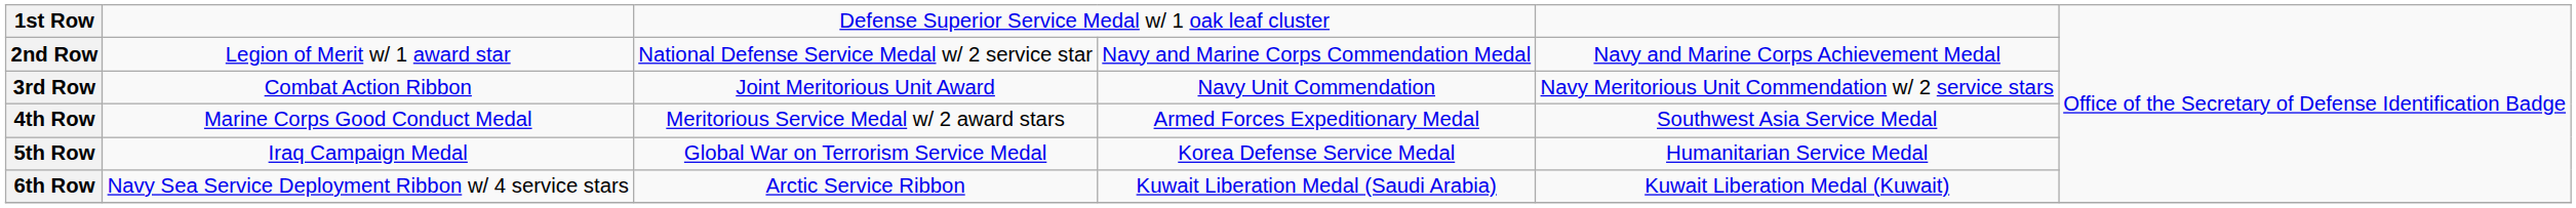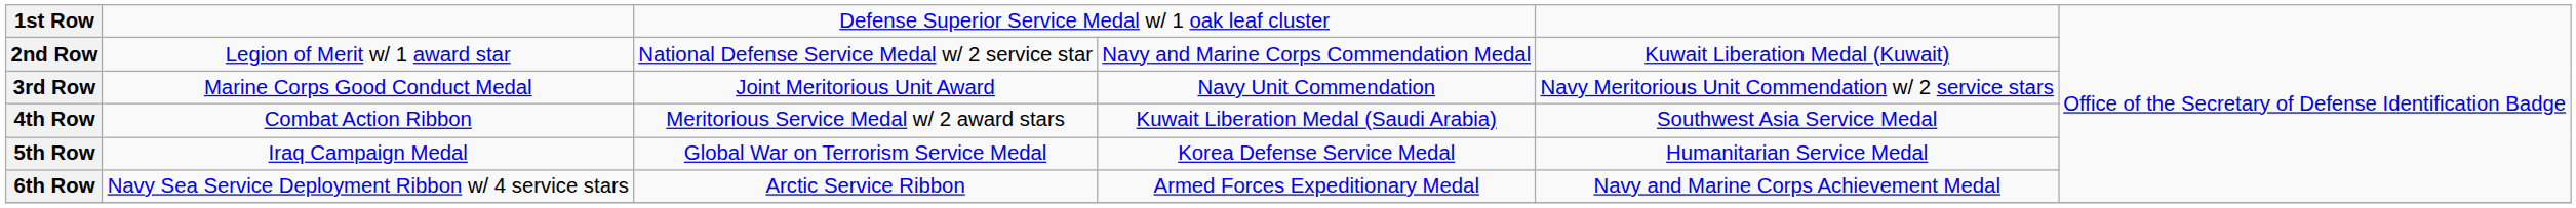2nd Row | column 5: Navy and Marine Corps Achievement Medal -> Kuwait Liberation Medal (Kuwait)
3rd Row | column 2: Combat Action Ribbon -> Marine Corps Good Conduct Medal
4th Row | column 2: Marine Corps Good Conduct Medal -> Combat Action Ribbon
4th Row | column 4: Armed Forces Expeditionary Medal -> Kuwait Liberation Medal (Saudi Arabia)
6th Row | column 4: Kuwait Liberation Medal (Saudi Arabia) -> Armed Forces Expeditionary Medal
6th Row | column 5: Kuwait Liberation Medal (Kuwait) -> Navy and Marine Corps Achievement Medal
